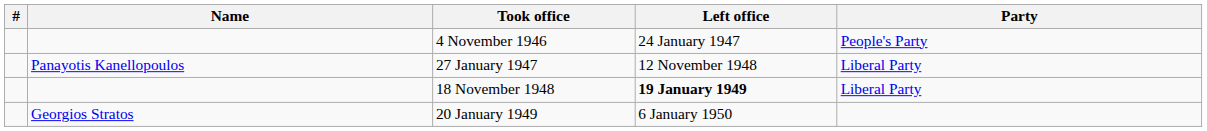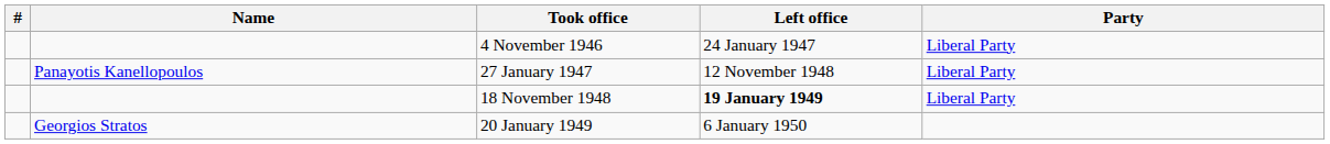4 November 1946 | Party: People's Party -> Liberal Party
